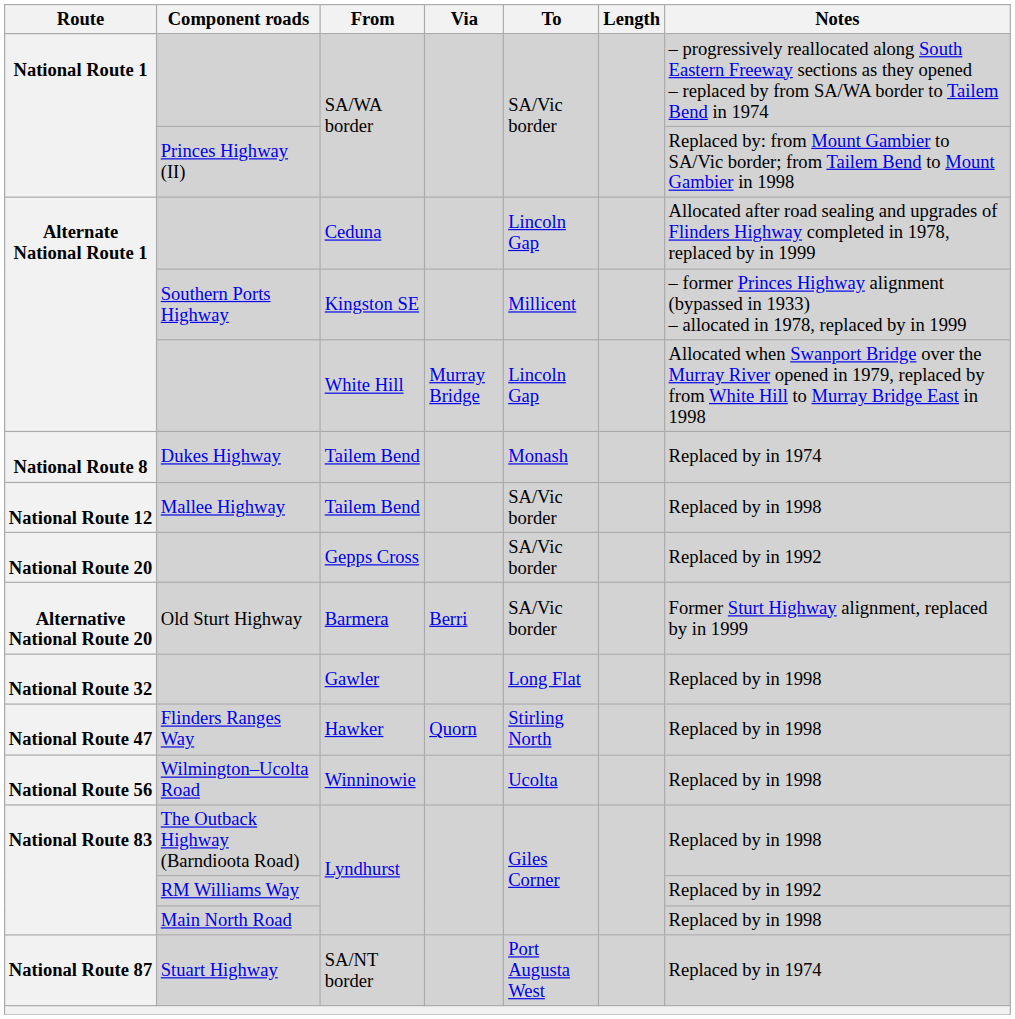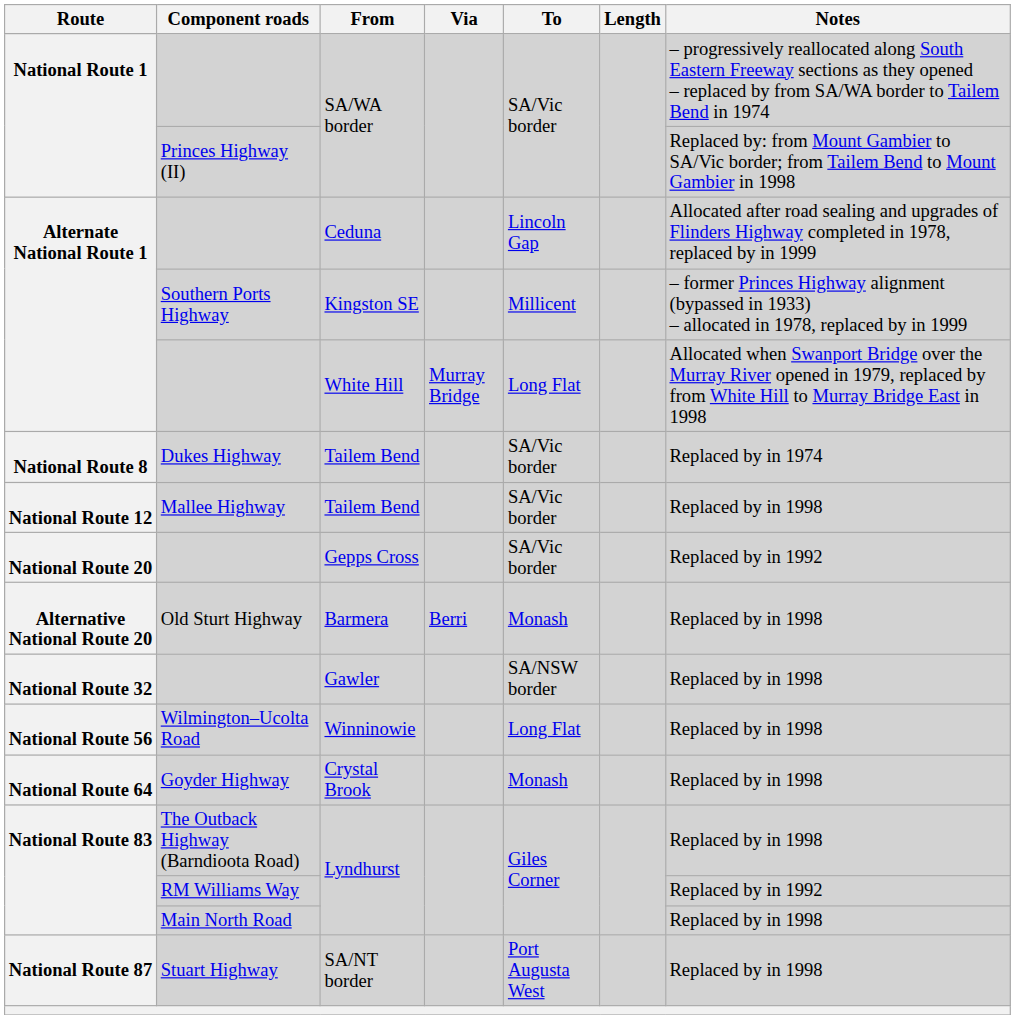White Hill | To: Lincoln Gap -> Long Flat
Dukes Highway / Tailem Bend | To: Monash -> SA/Vic border
Barmera | To: SA/Vic border -> Monash
Barmera | Notes: Former Sturt Highway alignment, replaced by in 1999 -> Replaced by in 1998
Gawler | To: Long Flat -> SA/NSW border
- row: National Route 47 | Flinders Ranges Way | Hawker | Quorn | Stirling North | Replaced by in 1998
Winninowie | To: Ucolta -> Long Flat
+ row: National Route 64 | Goyder Highway | Crystal Brook | Monash | Replaced by in 1998
SA/NT border | Notes: Replaced by in 1974 -> Replaced by in 1998
